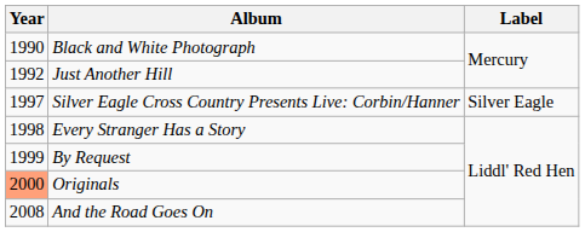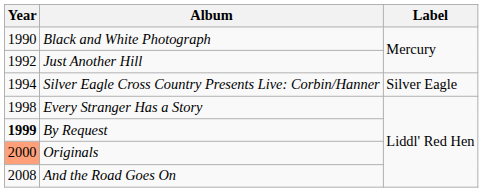Silver Eagle Cross Country Presents Live: Corbin/Hanner | Year: 1997 -> 1994
By Request | Year: normal -> bold
